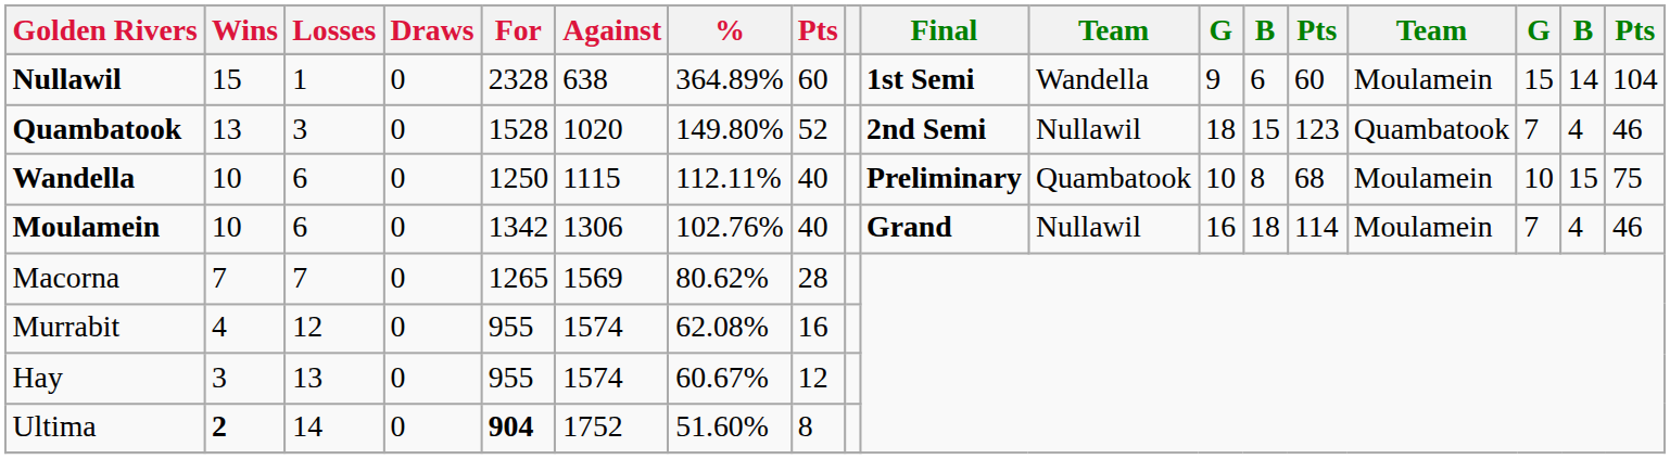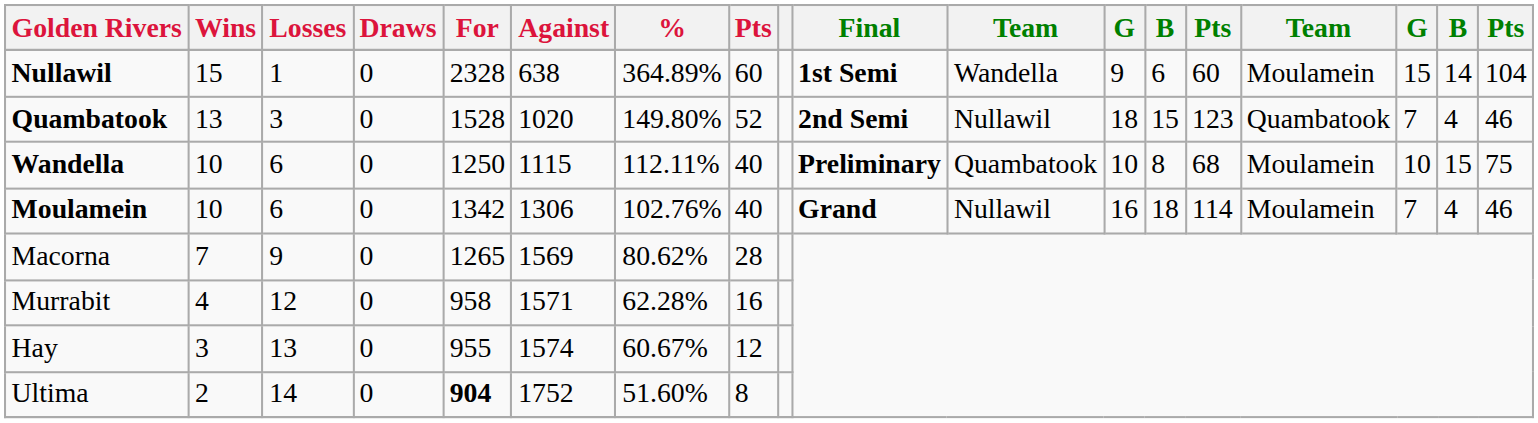Macorna | Losses: 7 -> 9
Murrabit | For: 955 -> 958
Murrabit | Against: 1574 -> 1571
Murrabit | %: 62.08% -> 62.28%
Ultima | Wins: bold -> normal
